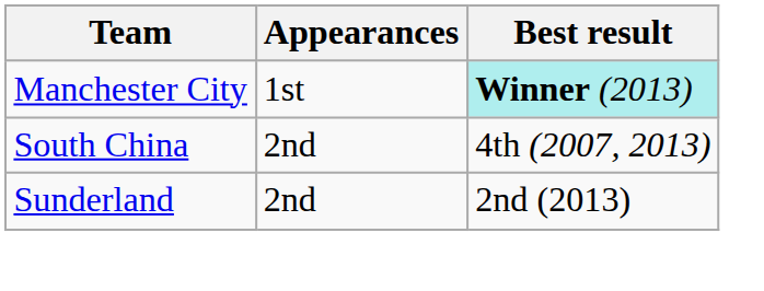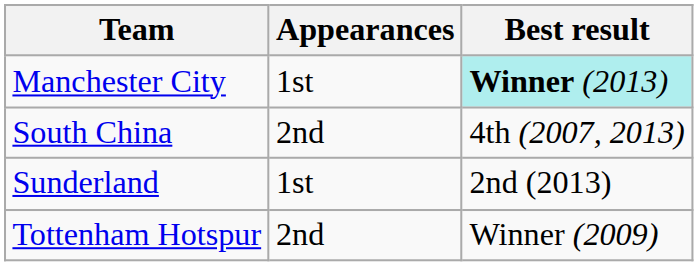Sunderland | Appearances: 2nd -> 1st
+ row: Tottenham Hotspur | 2nd | Winner (2009)
